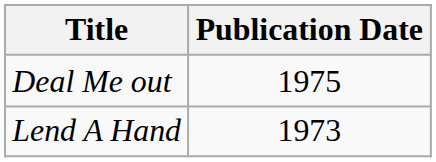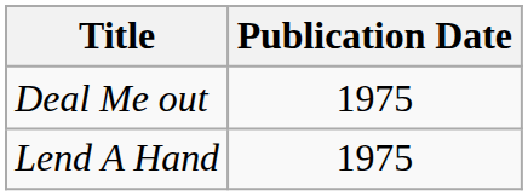Lend A Hand | Publication Date: 1973 -> 1975
